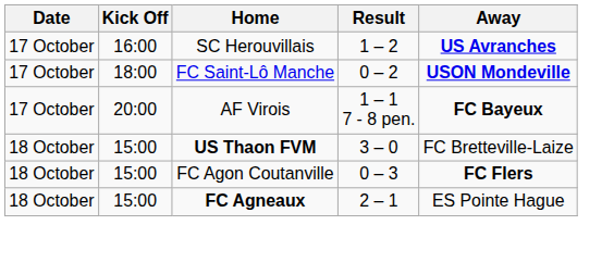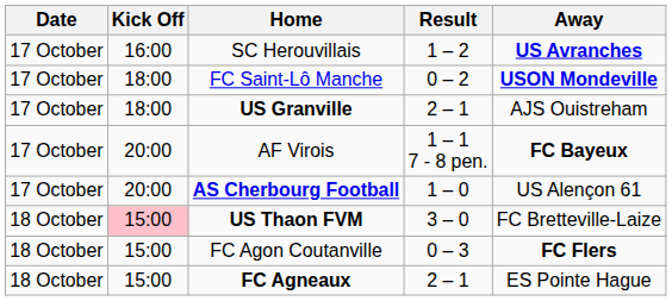+ row: 17 October | 18:00 | US Granville | 2 – 1 | AJS Ouistreham
+ row: 17 October | 20:00 | AS Cherbourg Football | 1 – 0 | US Alençon 61
US Thaon FVM | Kick Off: no background -> pink background
